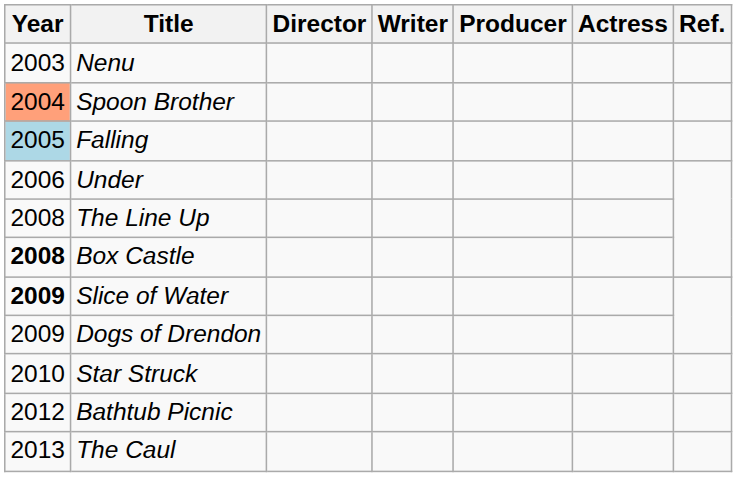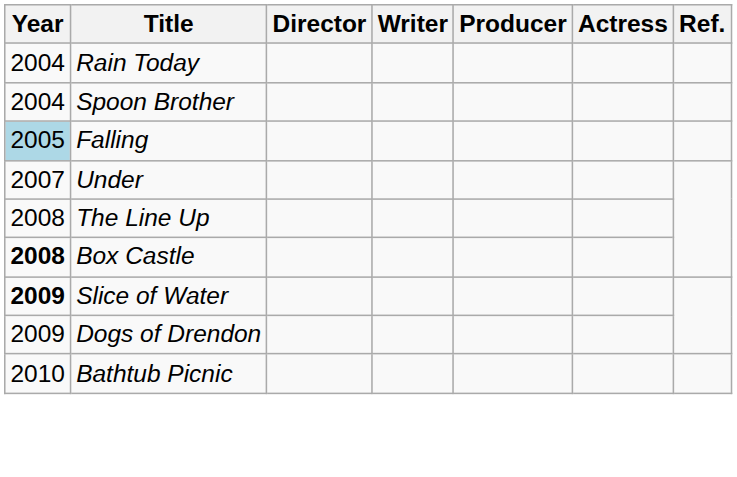- row: 2003 | Nenu
+ row: 2004 | Rain Today
Spoon Brother | Year: lightsalmon background -> no background
Under | Year: 2006 -> 2007
- row: 2010 | Star Struck
Bathtub Picnic | Year: 2012 -> 2010
- row: 2013 | The Caul
